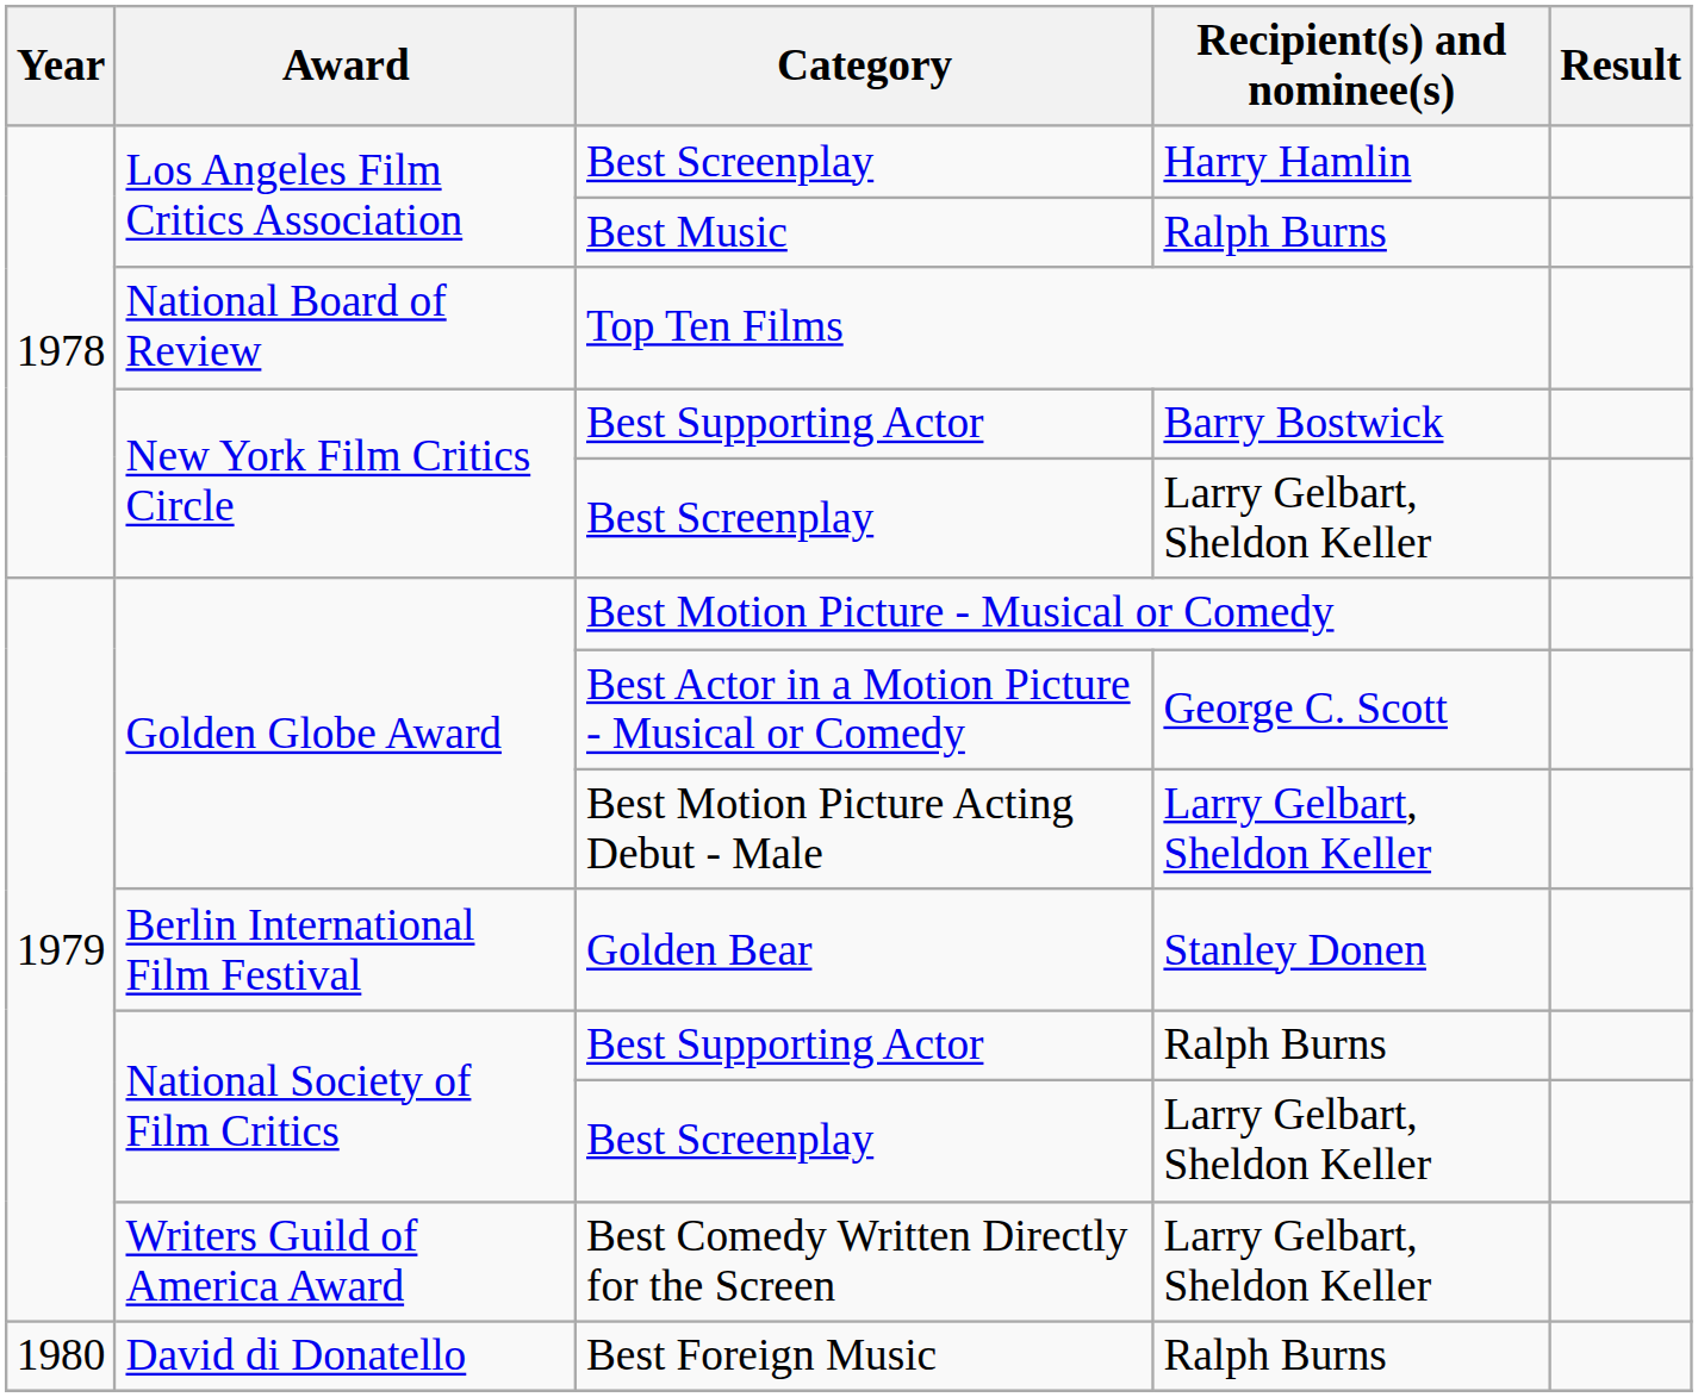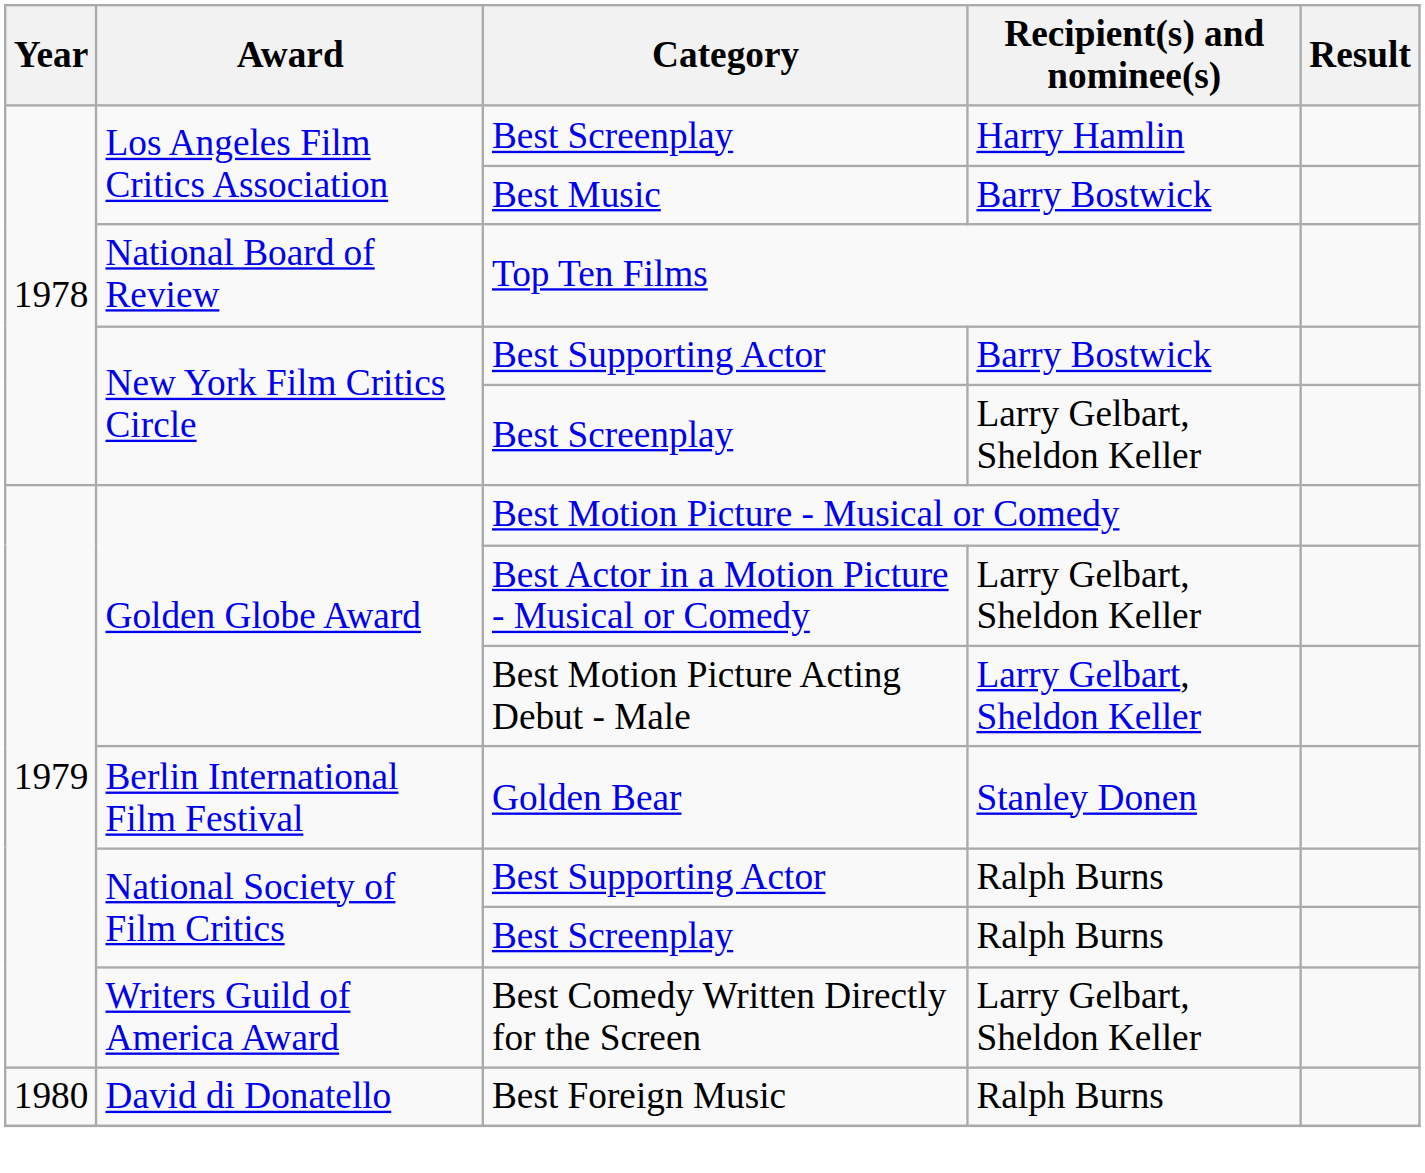Best Music | Recipient(s) and nominee(s): Ralph Burns -> Barry Bostwick
Best Actor in a Motion Picture - Musical or Comedy | Recipient(s) and nominee(s): George C. Scott -> Larry Gelbart, Sheldon Keller
National Society of Film Critics / Best Screenplay | Recipient(s) and nominee(s): Larry Gelbart, Sheldon Keller -> Ralph Burns
